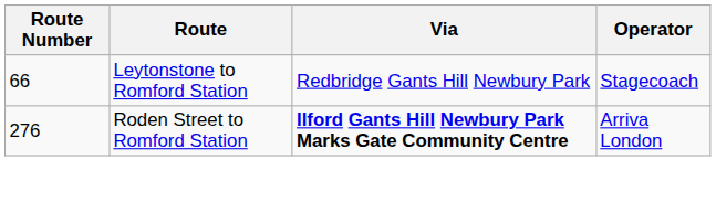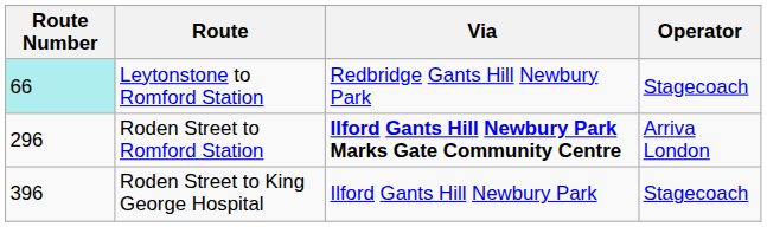Leytonstone to Romford Station | Route Number: no background -> paleturquoise background
Roden Street to Romford Station | Route Number: 276 -> 296
+ row: 396 | Roden Street to King George Hospital | Ilford Gants Hill Newbury Park | Stagecoach
